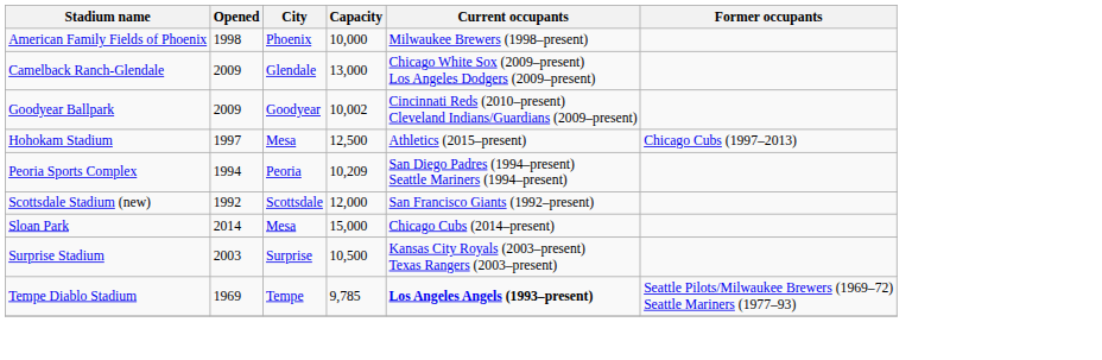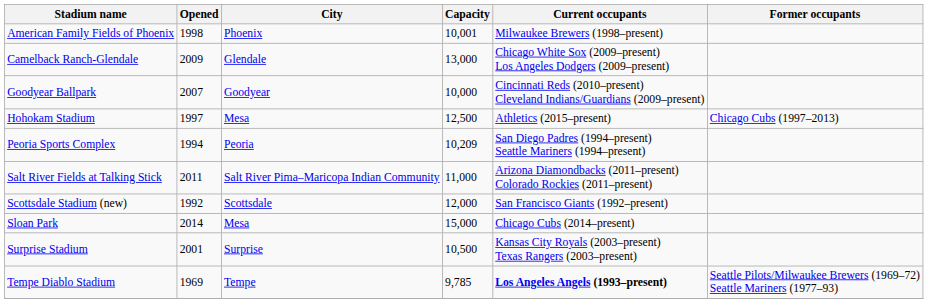American Family Fields of Phoenix | Capacity: 10,000 -> 10,001
Goodyear Ballpark | Opened: 2009 -> 2007
Goodyear Ballpark | Capacity: 10,002 -> 10,000
+ row: Salt River Fields at Talking Stick | 2011 | Salt River Pima–Maricopa Indian Community | 11,000 | Arizona Diamondbacks (2011–present) Colorado Rockies (2011–present)
Surprise Stadium | Opened: 2003 -> 2001
